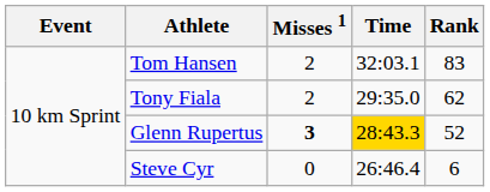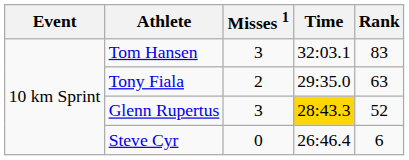Tom Hansen | Misses 1: 2 -> 3
Tony Fiala | Rank: 62 -> 63
Glenn Rupertus | Misses 1: bold -> normal
